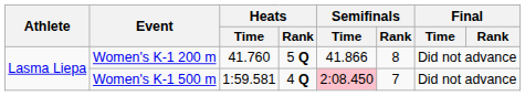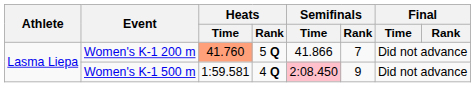Women's K-1 200 m | Heats / Time: no background -> lightsalmon background
Women's K-1 200 m | Semifinals / Rank: 8 -> 7
Women's K-1 500 m | Semifinals / Rank: 7 -> 9
